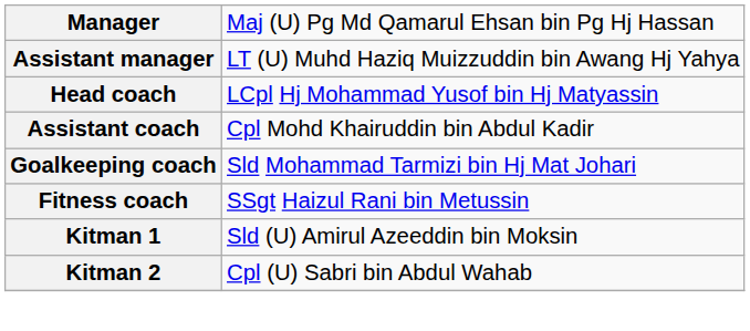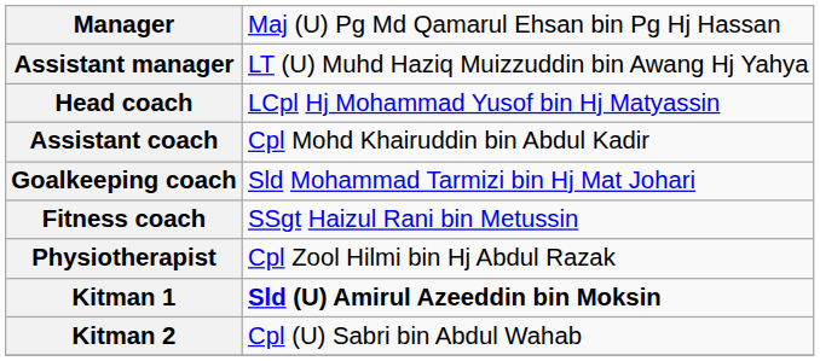+ row: Physiotherapist | Cpl Zool Hilmi bin Hj Abdul Razak
Kitman 1 | column 2: normal -> bold
